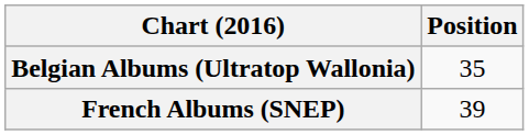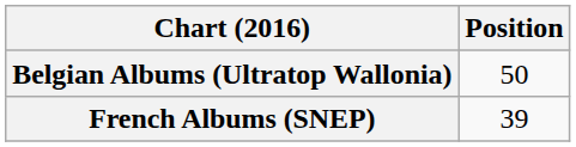Belgian Albums (Ultratop Wallonia) | Position: 35 -> 50
